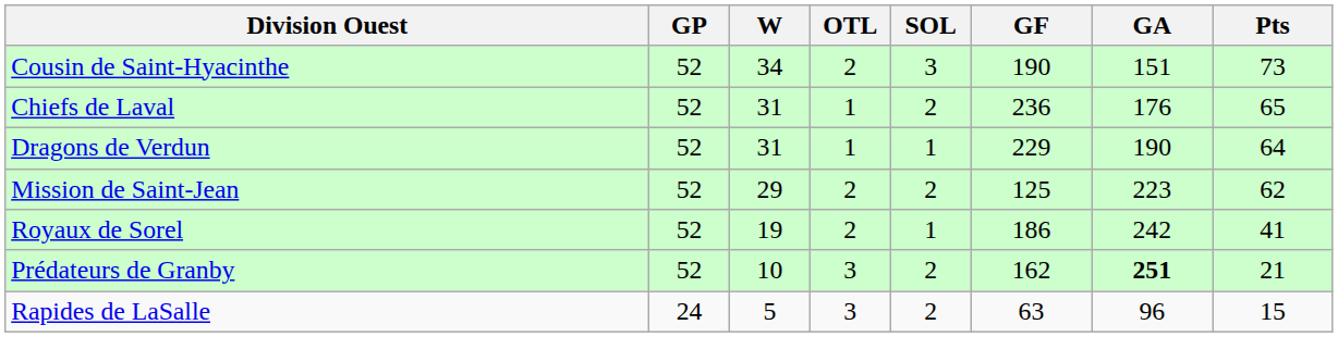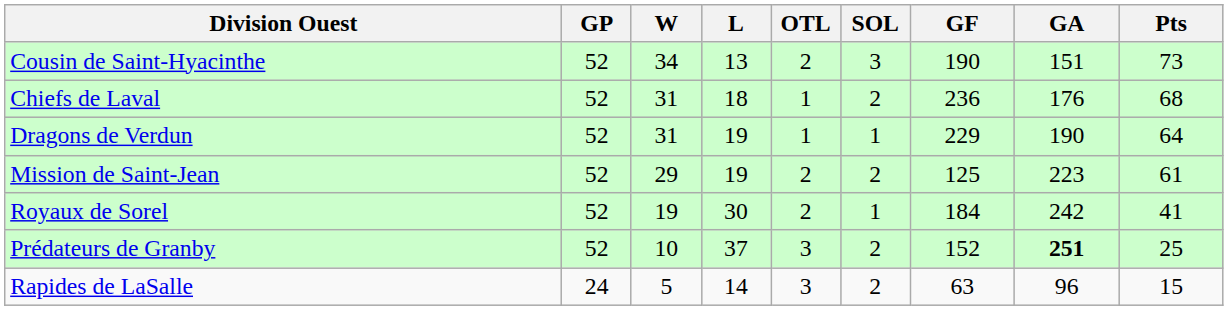+ column: L | 13 | 18 | 19 | 19 | 30 | 37 | 14
Chiefs de Laval | Pts: 65 -> 68
Mission de Saint-Jean | Pts: 62 -> 61
Royaux de Sorel | GF: 186 -> 184
Prédateurs de Granby | GF: 162 -> 152
Prédateurs de Granby | Pts: 21 -> 25
